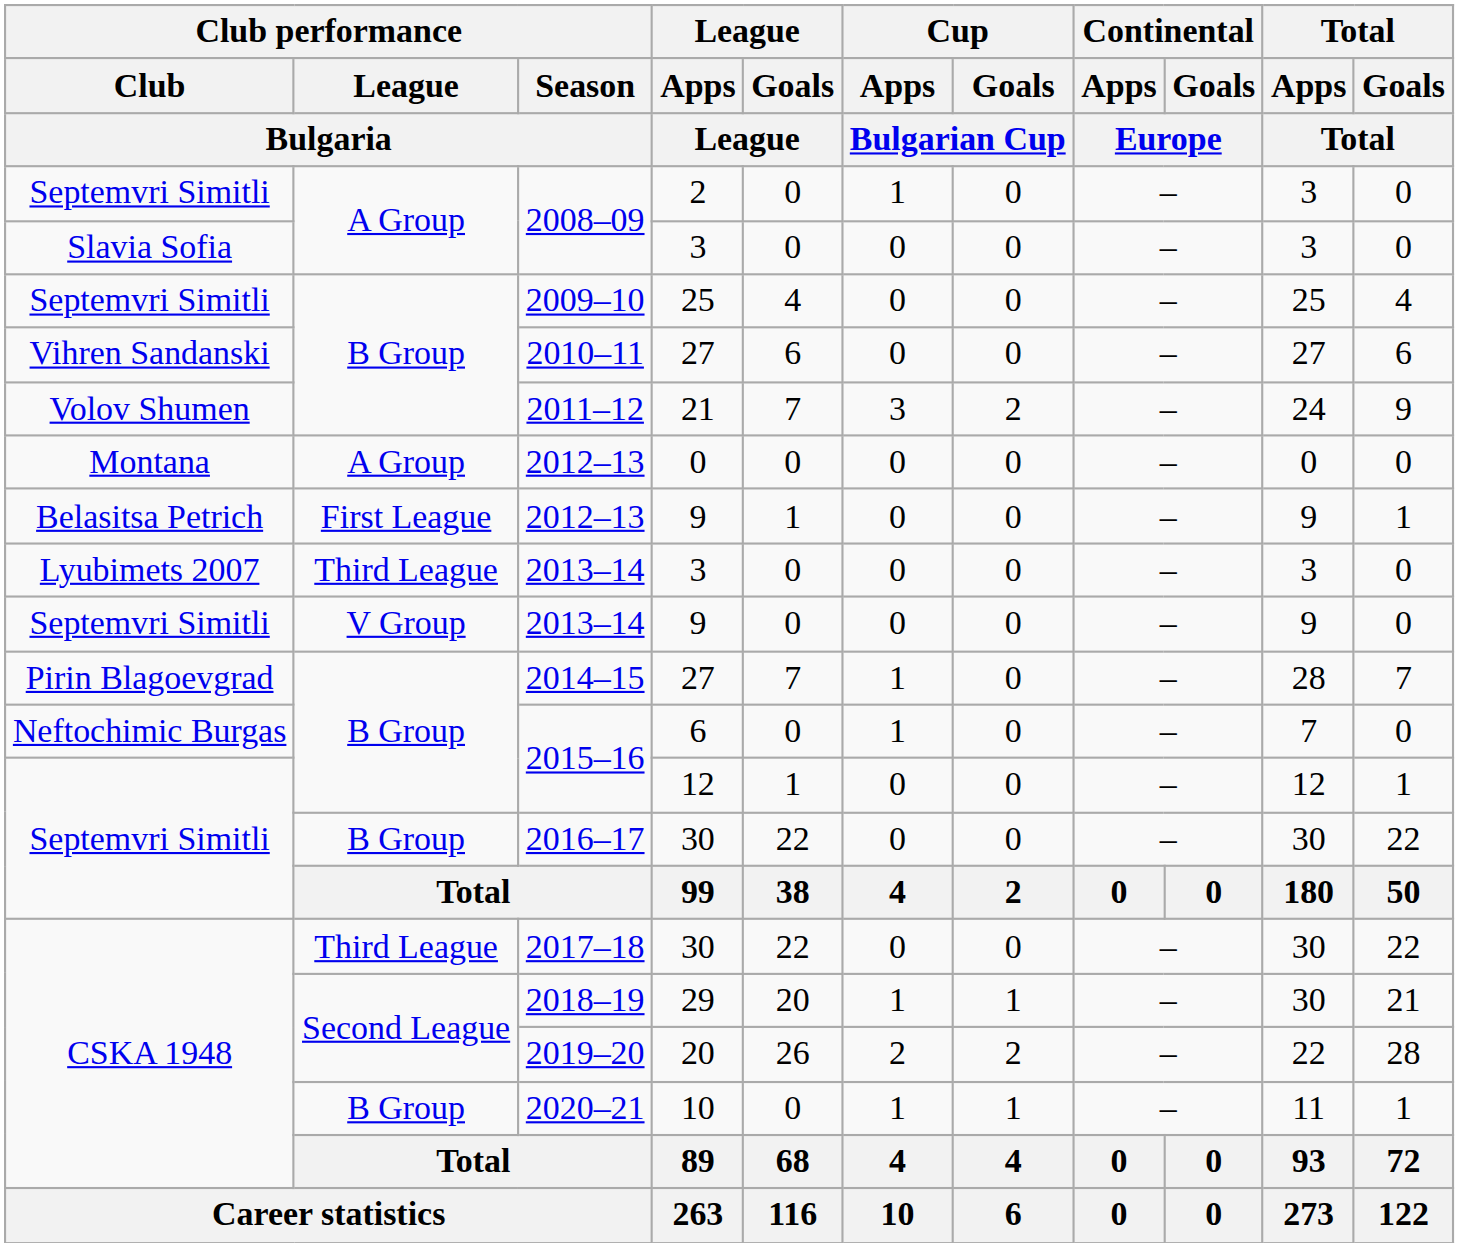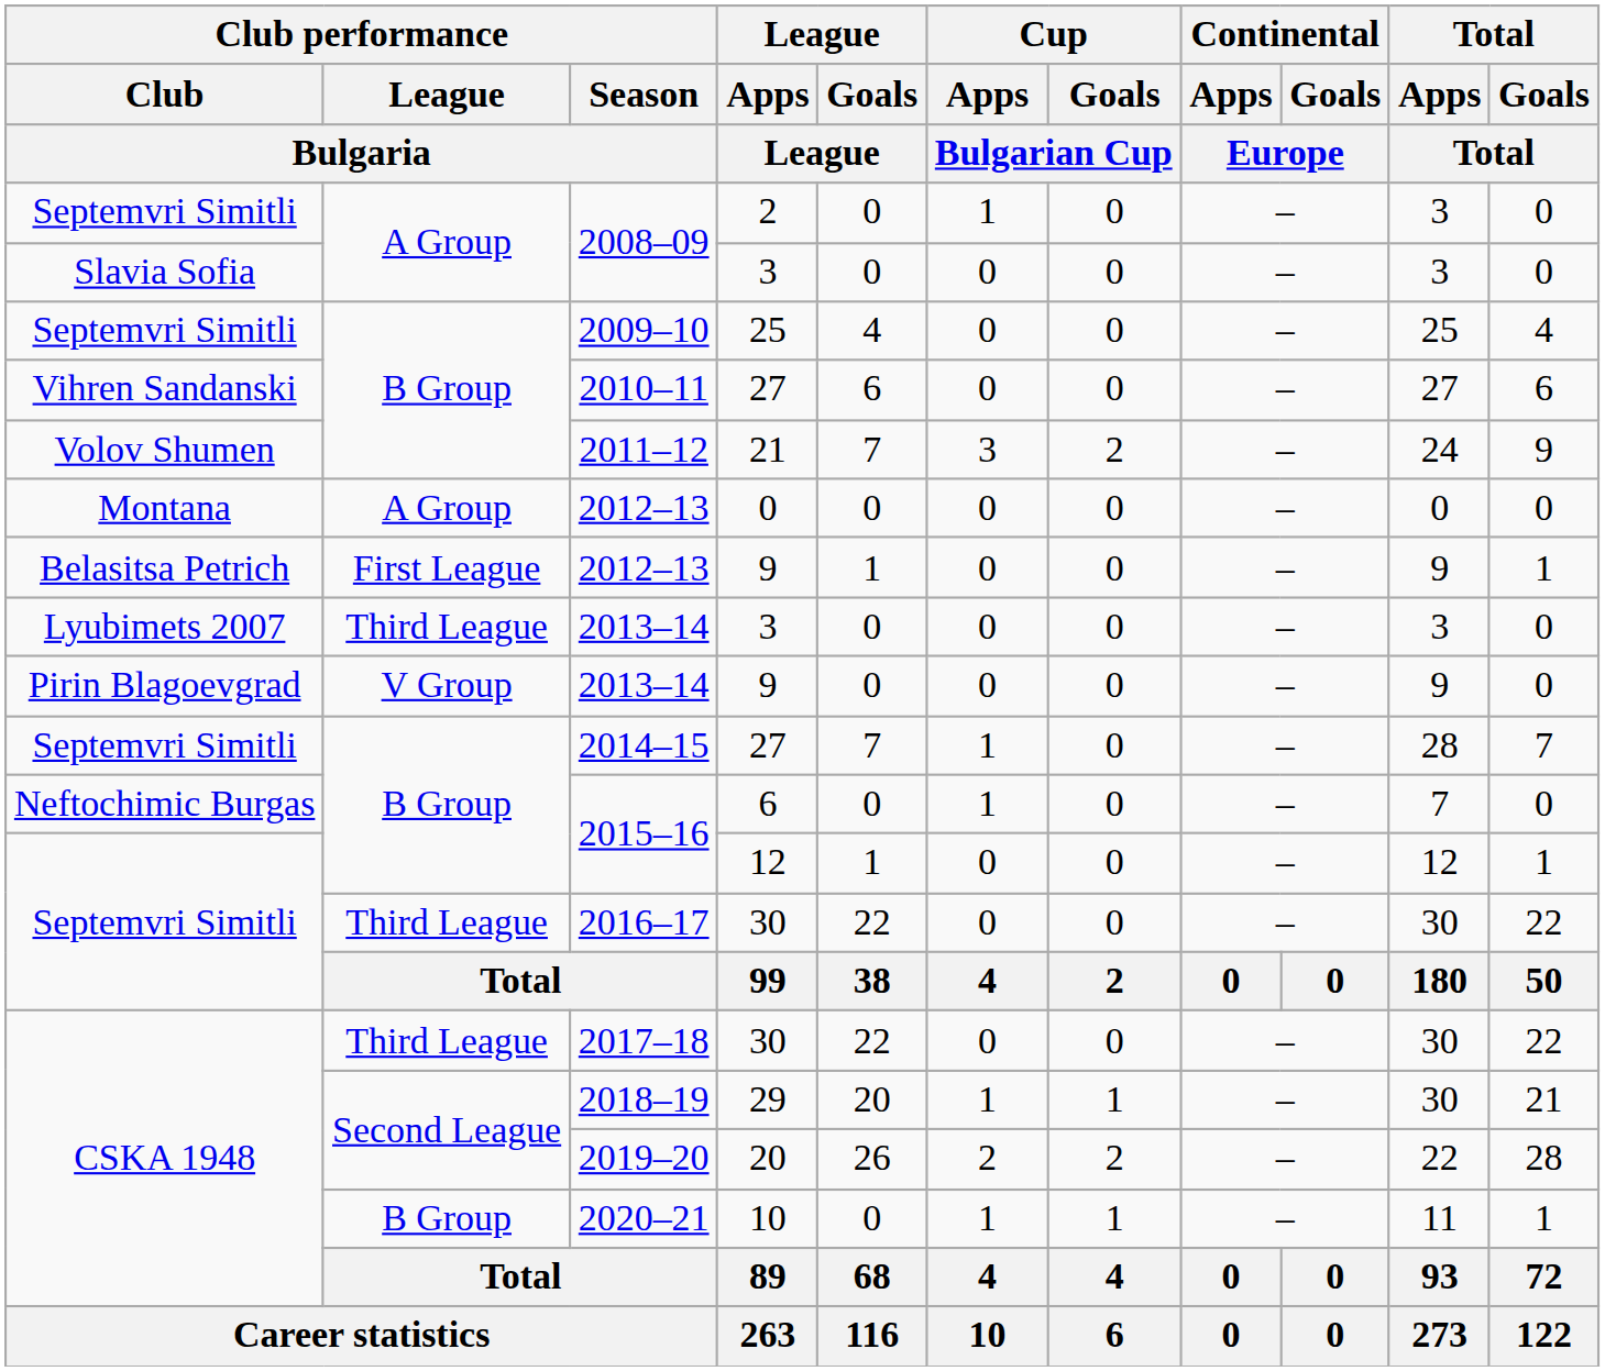2013–14 / 9 | Club performance / Club / Bulgaria: Septemvri Simitli -> Pirin Blagoevgrad
2014–15 | Club performance / Club / Bulgaria: Pirin Blagoevgrad -> Septemvri Simitli
2016–17 | Club performance / League / Bulgaria: B Group -> Third League
